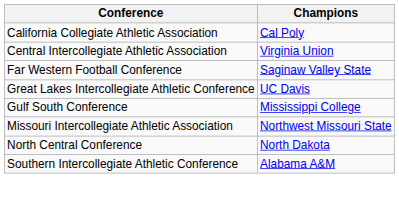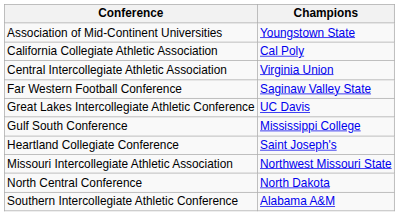+ row: Association of Mid-Continent Universities | Youngstown State
+ row: Heartland Collegiate Conference | Saint Joseph's
